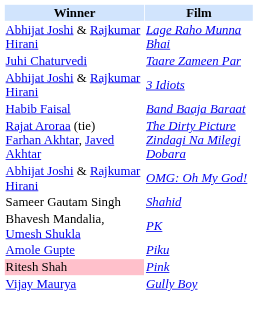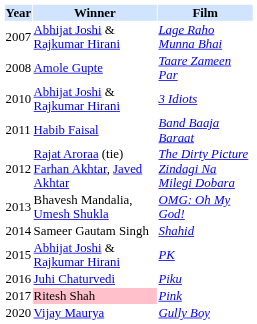+ column: Year | 2007 | 2008 | 2010 | 2011 | 2012 | 2013 | 2014 | 2015 | 2016 | 2017 | 2020
Taare Zameen Par | Winner: Juhi Chaturvedi -> Amole Gupte
OMG: Oh My God! | Winner: Abhijat Joshi & Rajkumar Hirani -> Bhavesh Mandalia, Umesh Shukla
PK | Winner: Bhavesh Mandalia, Umesh Shukla -> Abhijat Joshi & Rajkumar Hirani
Piku | Winner: Amole Gupte -> Juhi Chaturvedi
